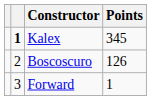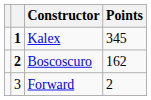Boscoscuro | column 2: normal -> bold
Boscoscuro | Points: 126 -> 162
Forward | Points: 1 -> 2
